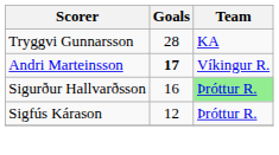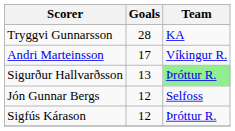Andri Marteinsson | Goals: bold -> normal
Sigurður Hallvarðsson | Goals: 16 -> 13
+ row: Jón Gunnar Bergs | 12 | Selfoss
